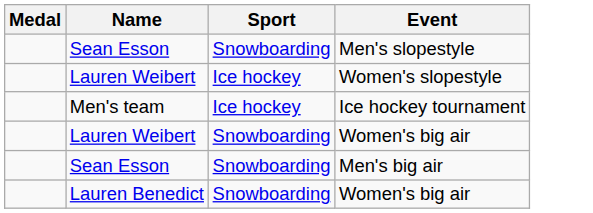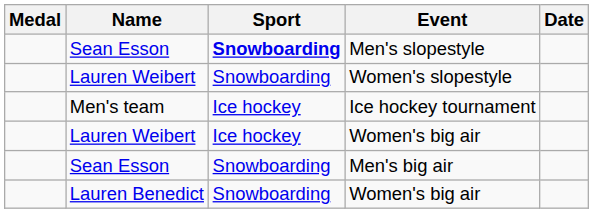+ column: Date
Men's slopestyle | Sport: normal -> bold
Women's slopestyle | Sport: Ice hockey -> Snowboarding
Lauren Weibert / Women's big air | Sport: Snowboarding -> Ice hockey
